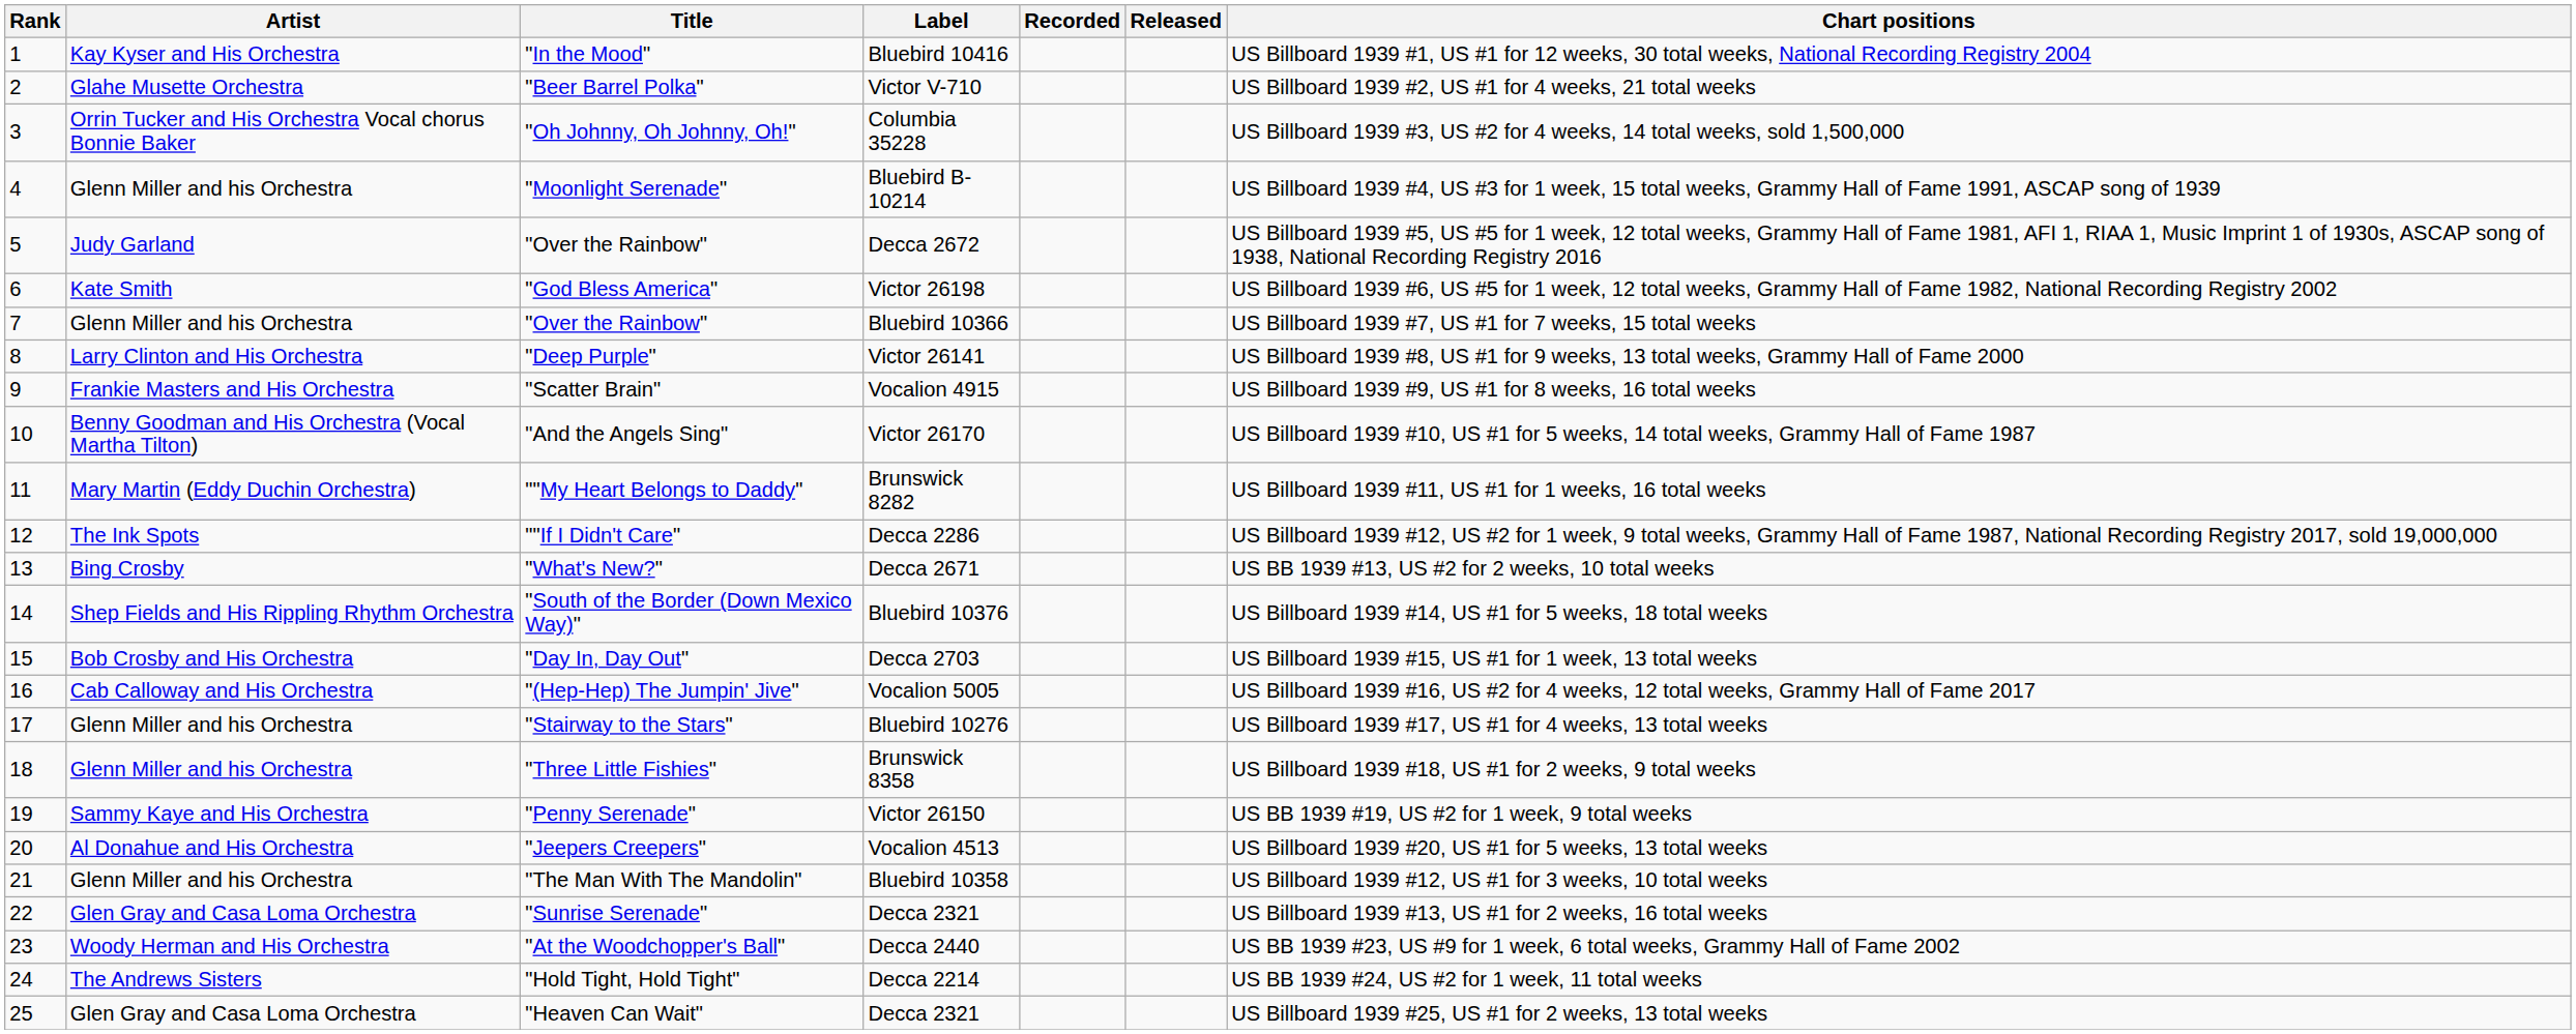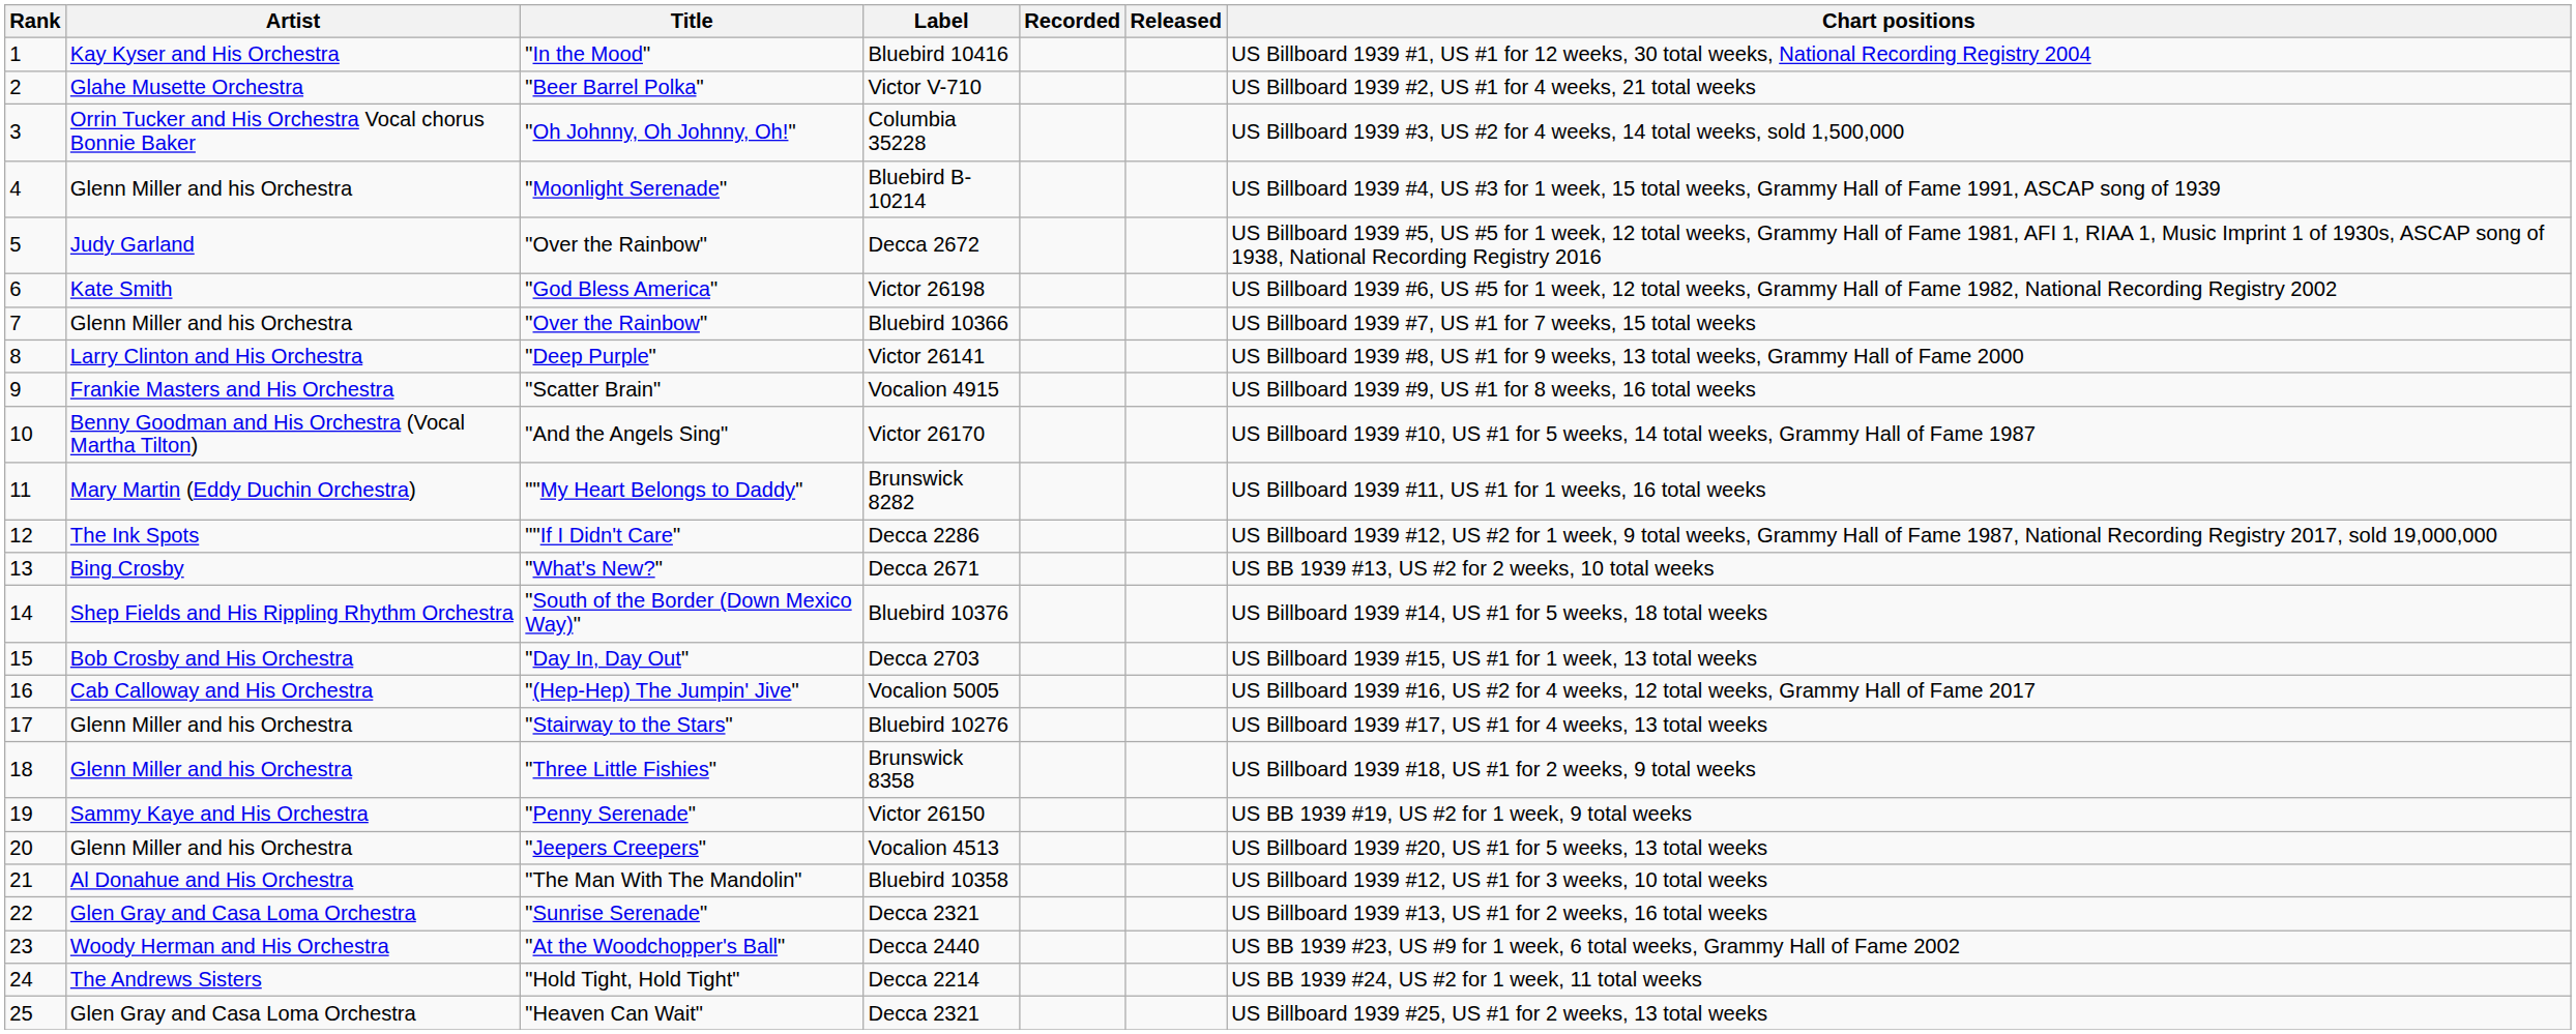"Jeepers Creepers" | Artist: Al Donahue and His Orchestra -> Glenn Miller and his Orchestra
"The Man With The Mandolin" | Artist: Glenn Miller and his Orchestra -> Al Donahue and His Orchestra
